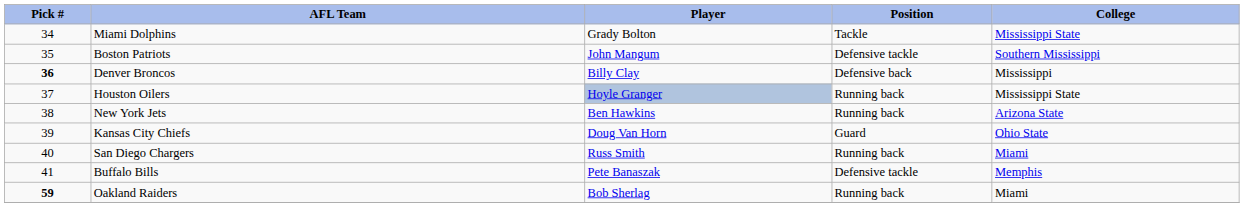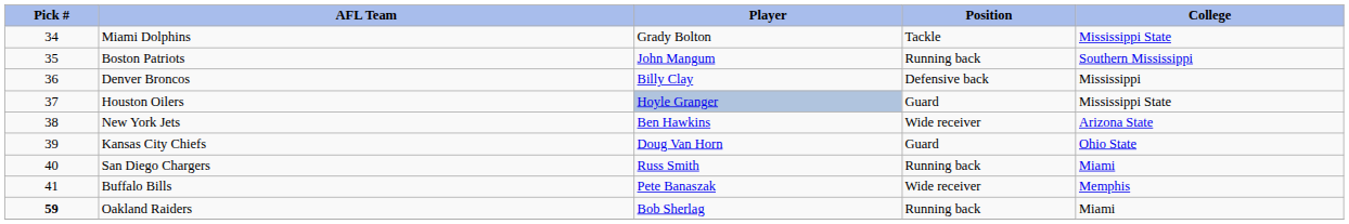Boston Patriots | Position: Defensive tackle -> Running back
Denver Broncos | Pick #: bold -> normal
Houston Oilers | Position: Running back -> Guard
New York Jets | Position: Running back -> Wide receiver
Buffalo Bills | Position: Defensive tackle -> Wide receiver
